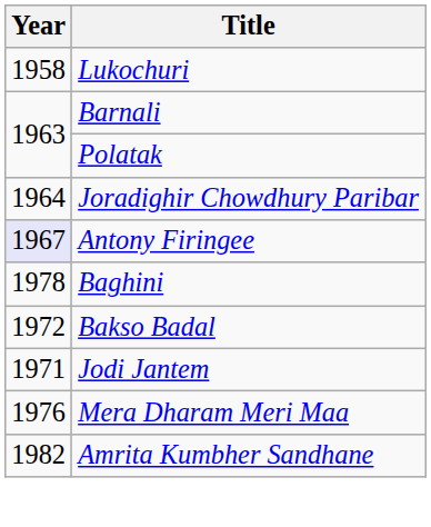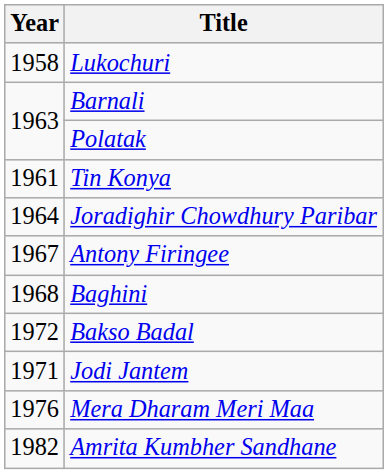+ row: 1961 | Tin Konya
Antony Firingee | Year: lavender background -> no background
Baghini | Year: 1978 -> 1968
